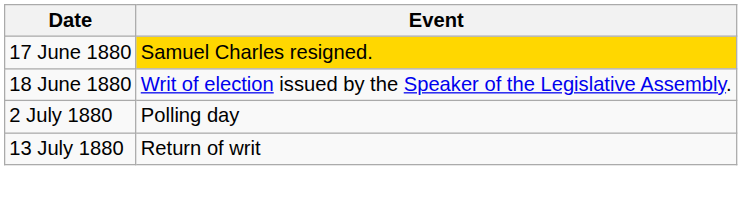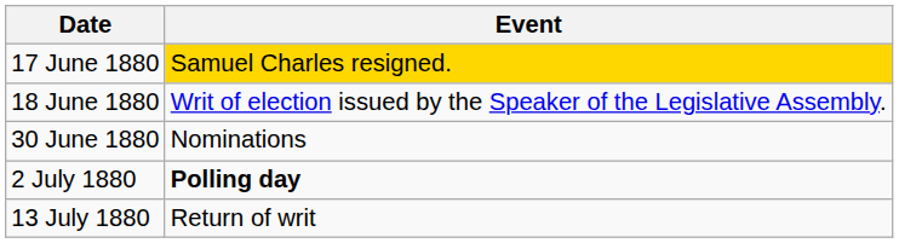+ row: 30 June 1880 | Nominations
2 July 1880 | Event: normal -> bold
